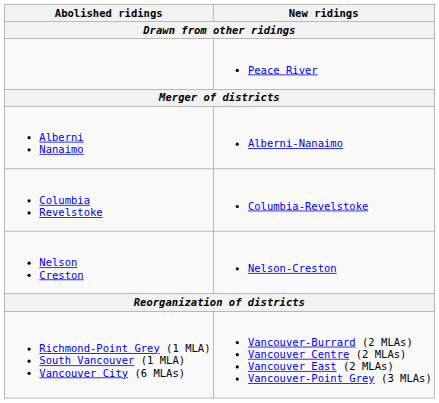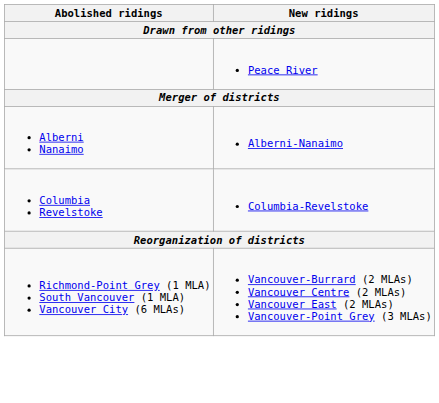- row: Nelson Creston | Nelson-Creston
